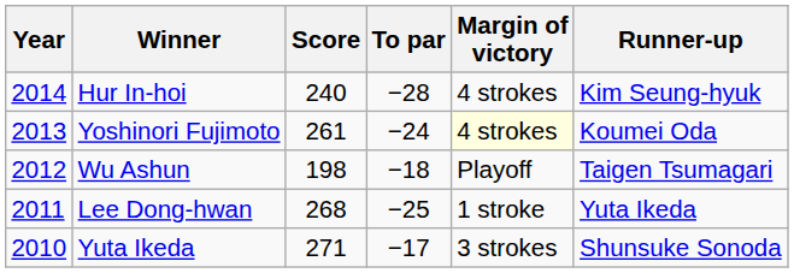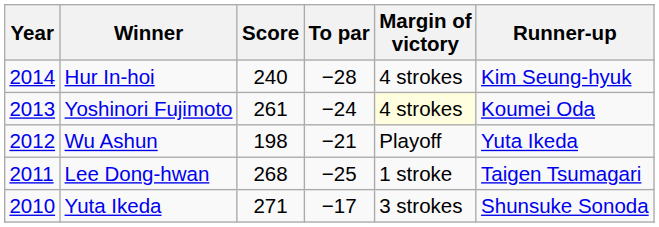Wu Ashun | To par: −18 -> −21
Wu Ashun | Runner-up: Taigen Tsumagari -> Yuta Ikeda
Lee Dong-hwan | Runner-up: Yuta Ikeda -> Taigen Tsumagari
